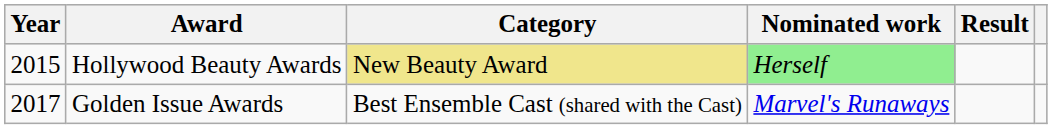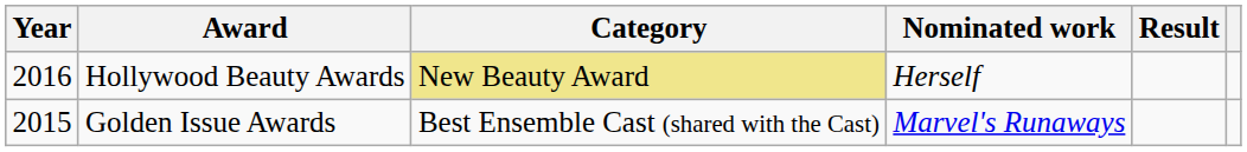Hollywood Beauty Awards | Year: 2015 -> 2016
Hollywood Beauty Awards | Nominated work: lightgreen background -> no background
Golden Issue Awards | Year: 2017 -> 2015
